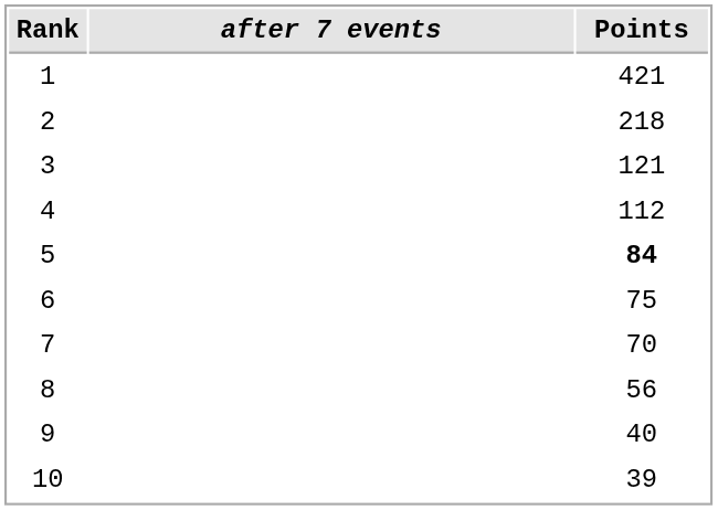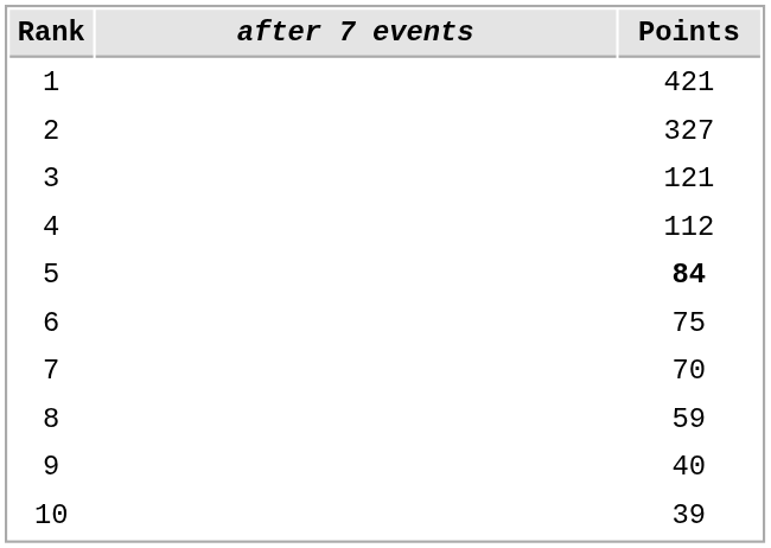2 | Points: 218 -> 327
8 | Points: 56 -> 59
